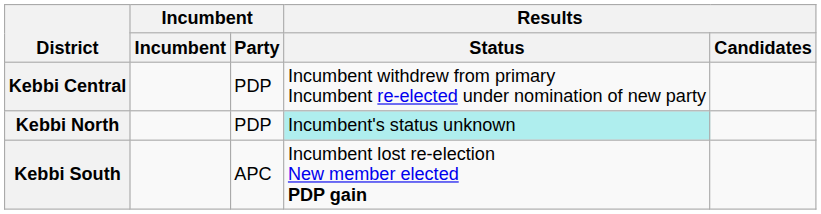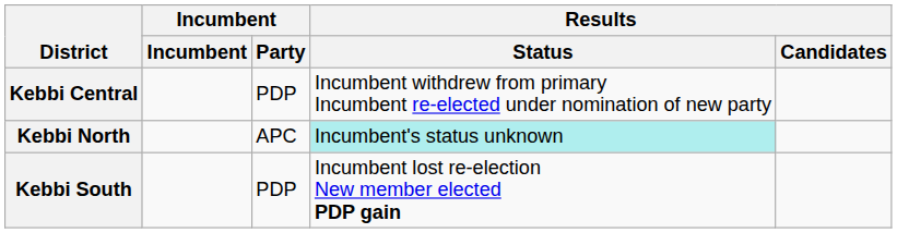Kebbi North | Incumbent / Party: PDP -> APC
Kebbi South | Incumbent / Party: APC -> PDP
